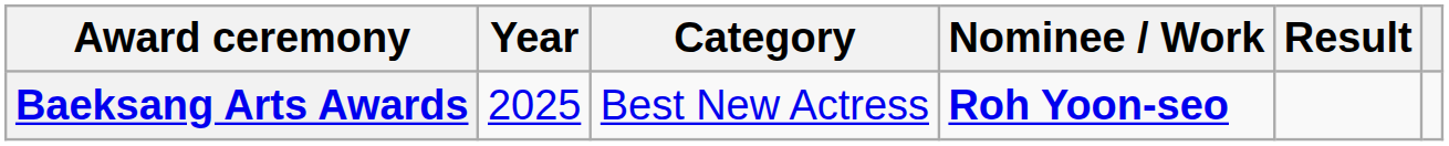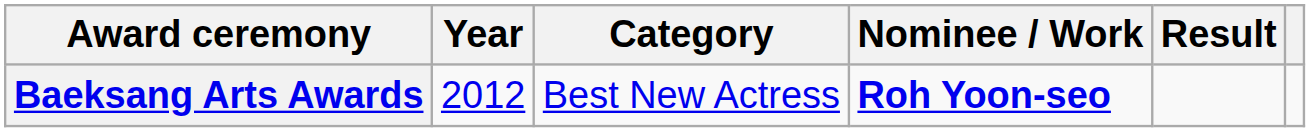Baeksang Arts Awards | Year: 2025 -> 2012
